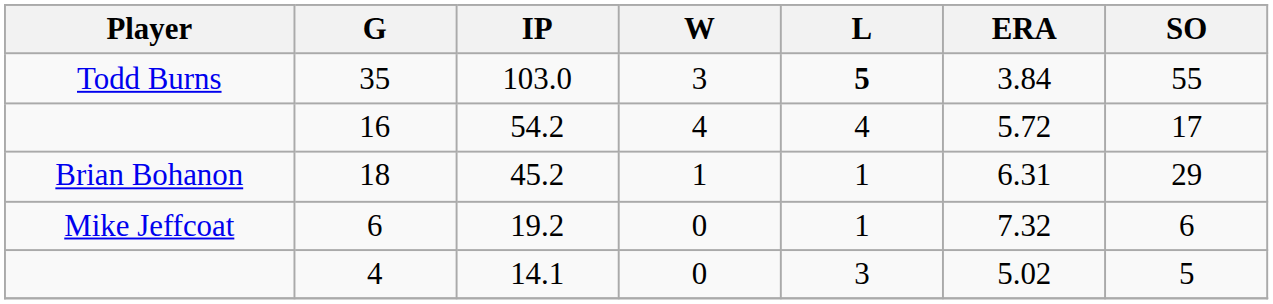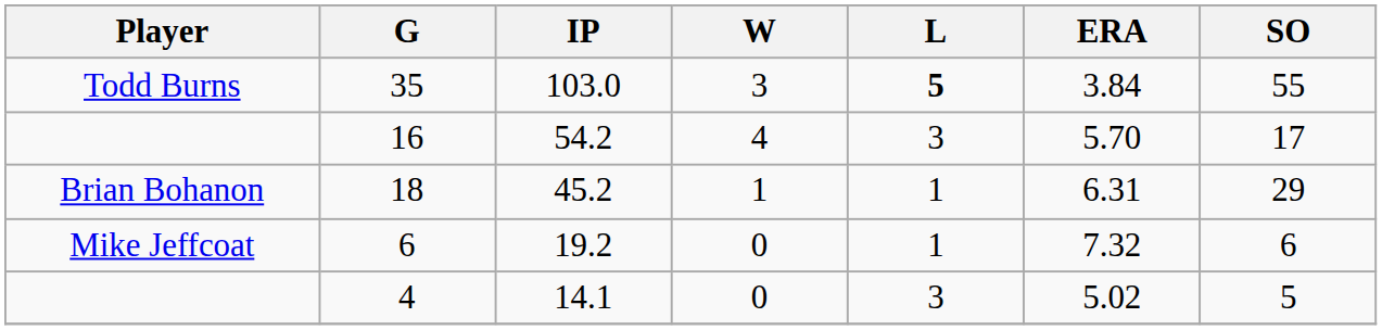16 | L: 4 -> 3
16 | ERA: 5.72 -> 5.70
